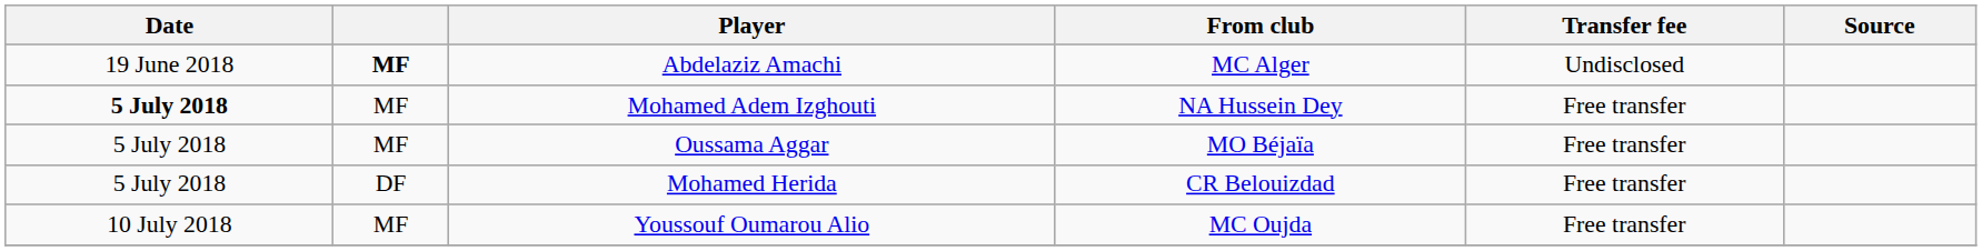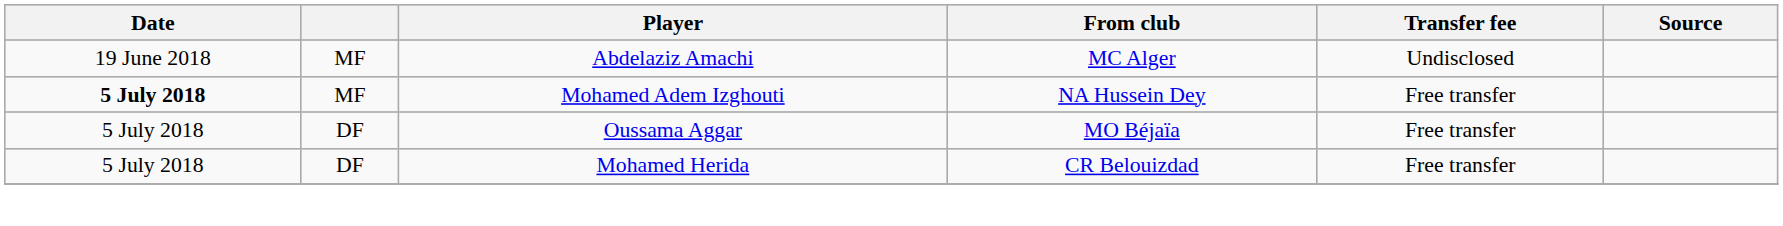Abdelaziz Amachi | column 2: bold -> normal
Oussama Aggar | column 2: MF -> DF
- row: 10 July 2018 | MF | Youssouf Oumarou Alio | MC Oujda | Free transfer
